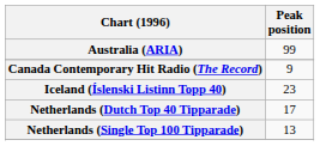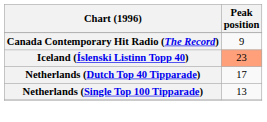- row: Australia (ARIA) | 99
Iceland (Íslenski Listinn Topp 40) | Peak position: no background -> lightsalmon background
